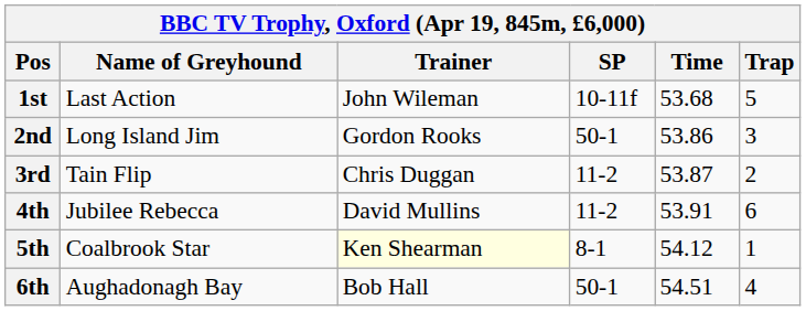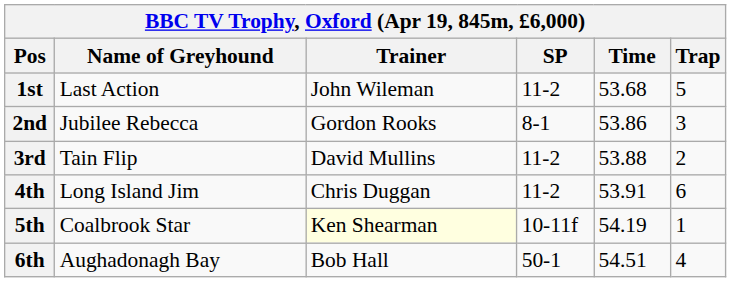1st | SP: 10-11f -> 11-2
2nd | Name of Greyhound: Long Island Jim -> Jubilee Rebecca
2nd | SP: 50-1 -> 8-1
3rd | Trainer: Chris Duggan -> David Mullins
3rd | Time: 53.87 -> 53.88
4th | Name of Greyhound: Jubilee Rebecca -> Long Island Jim
4th | Trainer: David Mullins -> Chris Duggan
5th | SP: 8-1 -> 10-11f
5th | Time: 54.12 -> 54.19
